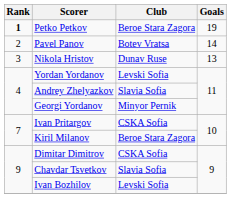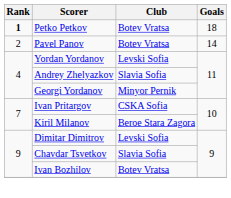Petko Petkov | Club: Beroe Stara Zagora -> Botev Vratsa
Petko Petkov | Goals: 19 -> 18
- row: 3 | Nikola Hristov | Dunav Ruse | 13
Dimitar Dimitrov | Club: CSKA Sofia -> Levski Sofia
Ivan Bozhilov | Club: Levski Sofia -> Botev Vratsa
